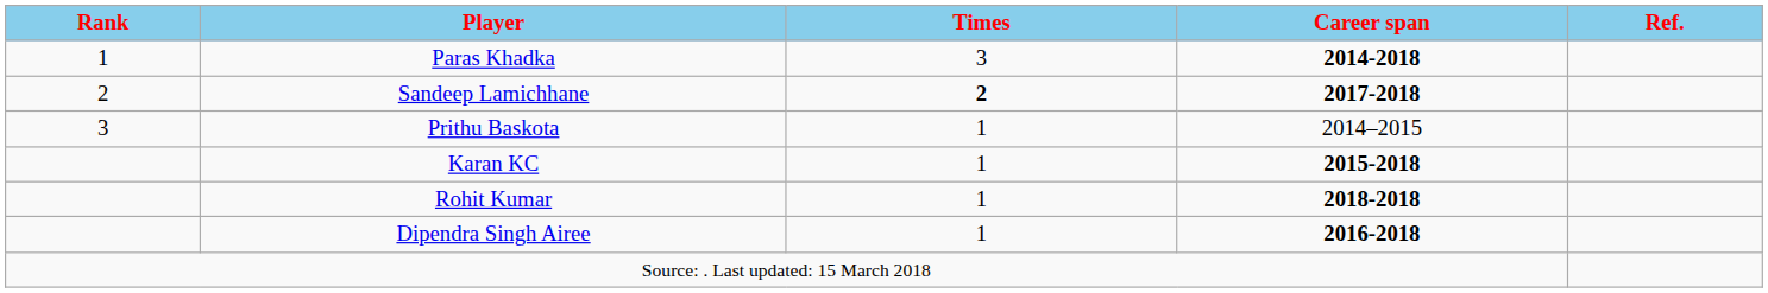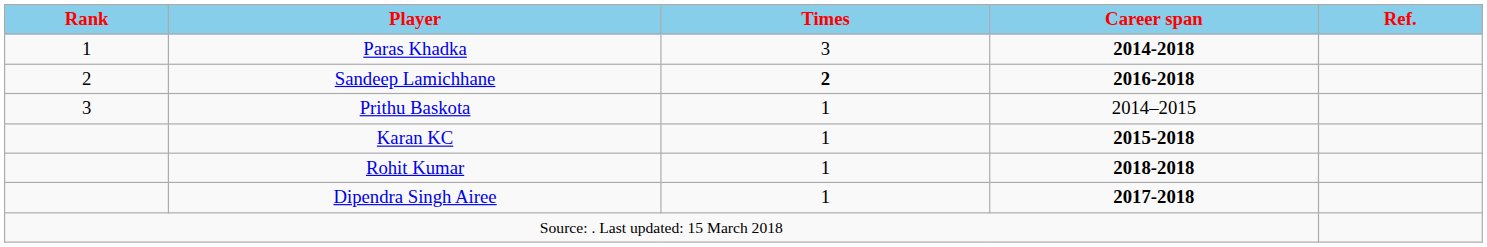Sandeep Lamichhane | Career span: 2017-2018 -> 2016-2018
Dipendra Singh Airee | Career span: 2016-2018 -> 2017-2018
